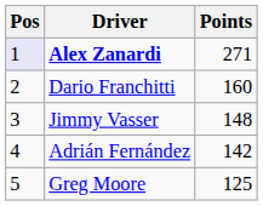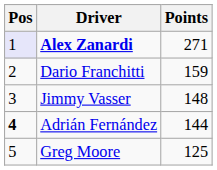Dario Franchitti | Points: 160 -> 159
Adrián Fernández | Pos: normal -> bold
Adrián Fernández | Points: 142 -> 144
